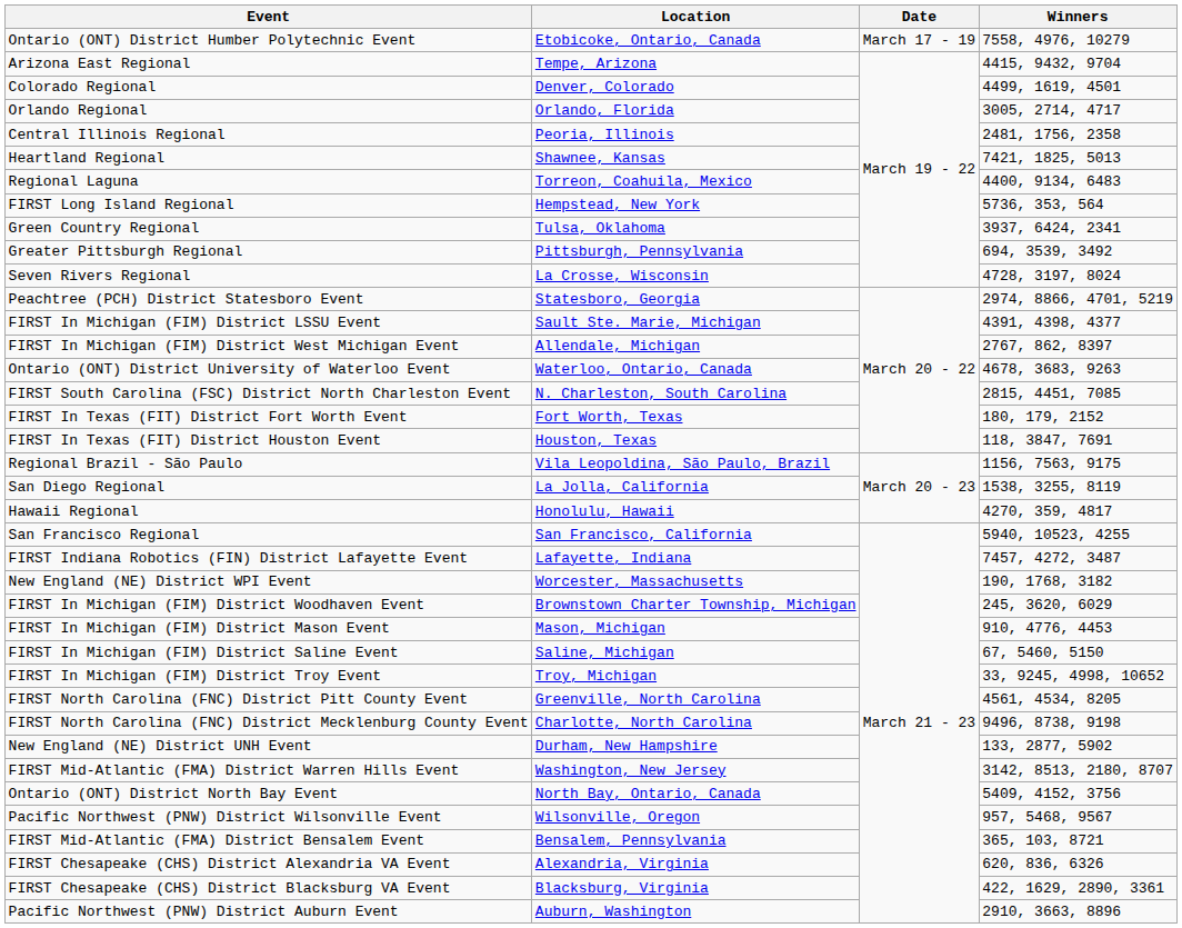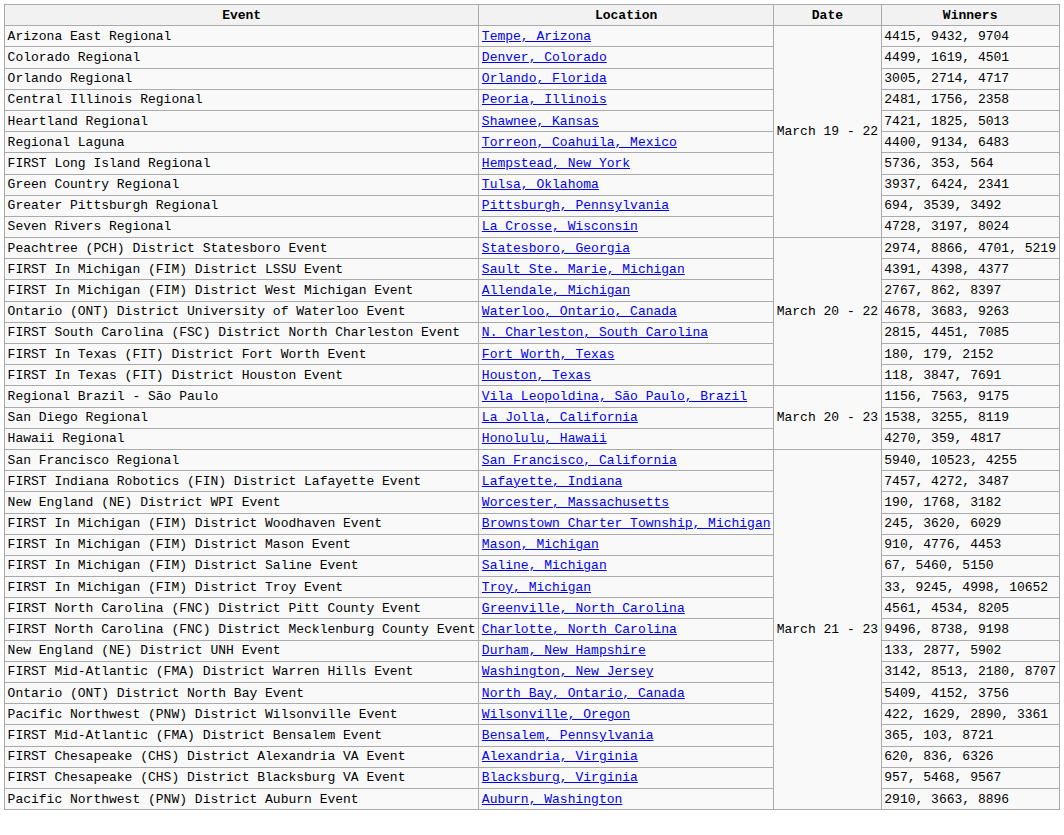- row: Ontario (ONT) District Humber Polytechnic Event | Etobicoke, Ontario, Canada | March 17 - 19 | 7558, 4976, 10279
Pacific Northwest (PNW) District Wilsonville Event | Winners: 957, 5468, 9567 -> 422, 1629, 2890, 3361
FIRST Chesapeake (CHS) District Blacksburg VA Event | Winners: 422, 1629, 2890, 3361 -> 957, 5468, 9567
